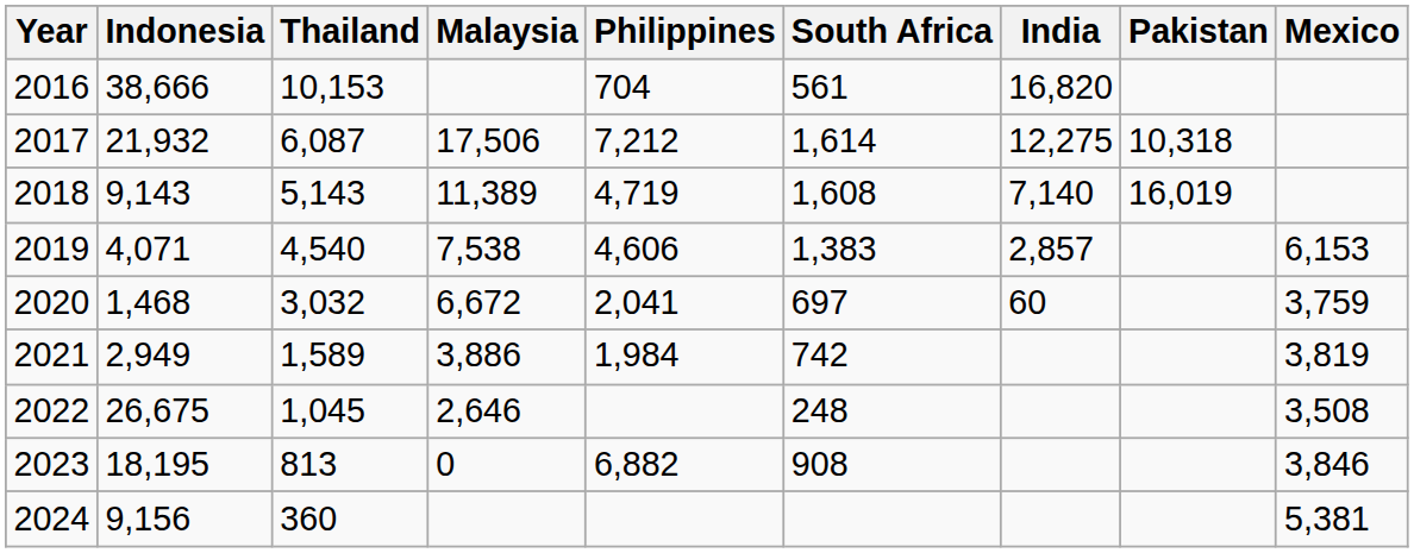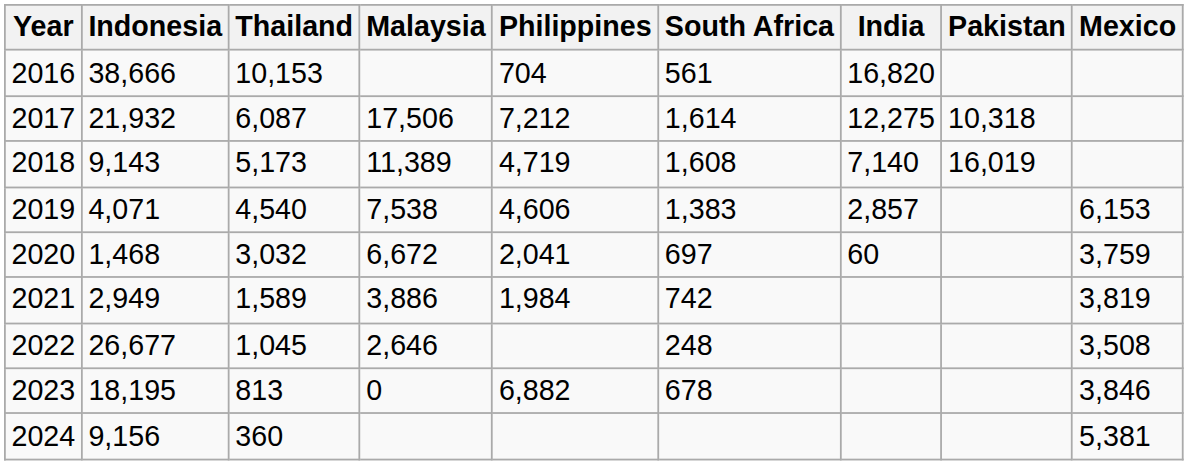2018 | Thailand: 5,143 -> 5,173
2022 | Indonesia: 26,675 -> 26,677
2023 | South Africa: 908 -> 678
